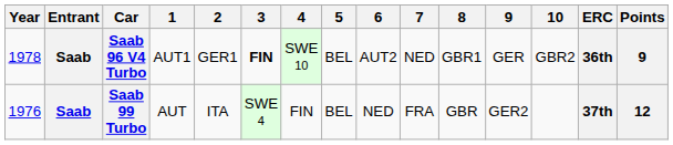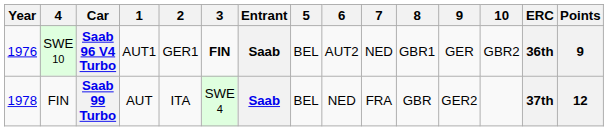columns swapped: Entrant <-> 4
Saab 96 V4 Turbo | Year: 1978 -> 1976
Saab 99 Turbo | Year: 1976 -> 1978
